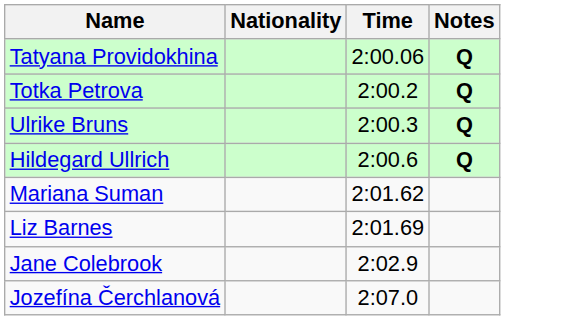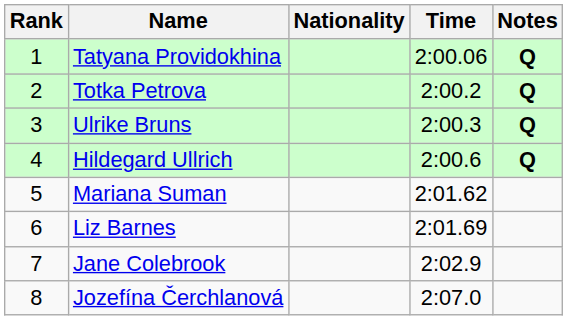+ column: Rank | 1 | 2 | 3 | 4 | 5 | 6 | 7 | 8
